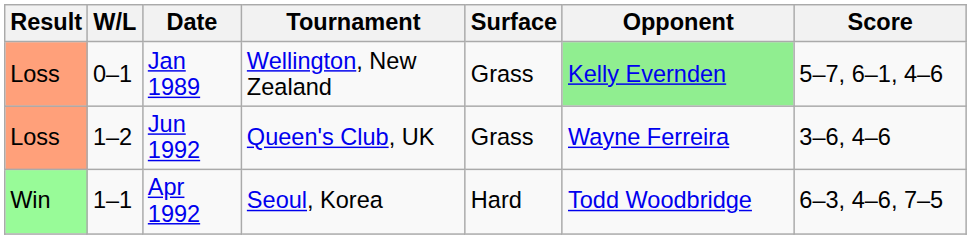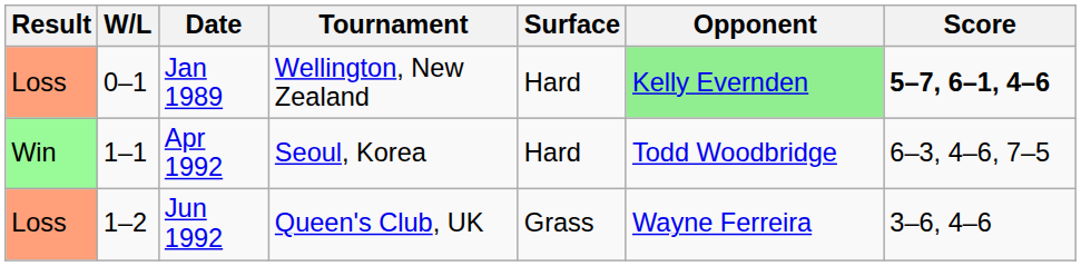Jan 1989 | Surface: Grass -> Hard
Jan 1989 | Score: normal -> bold
rows swapped: Apr 1992 <-> Jun 1992
